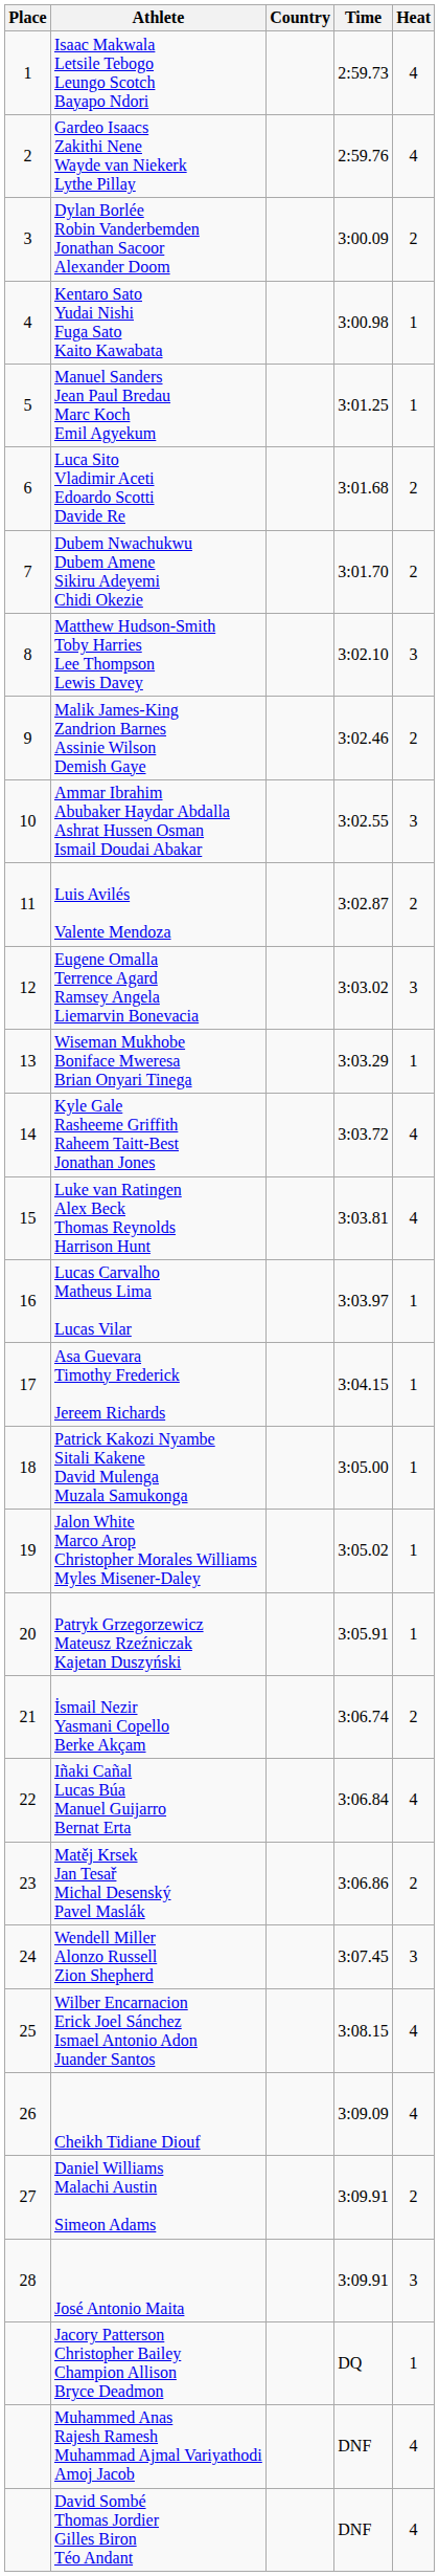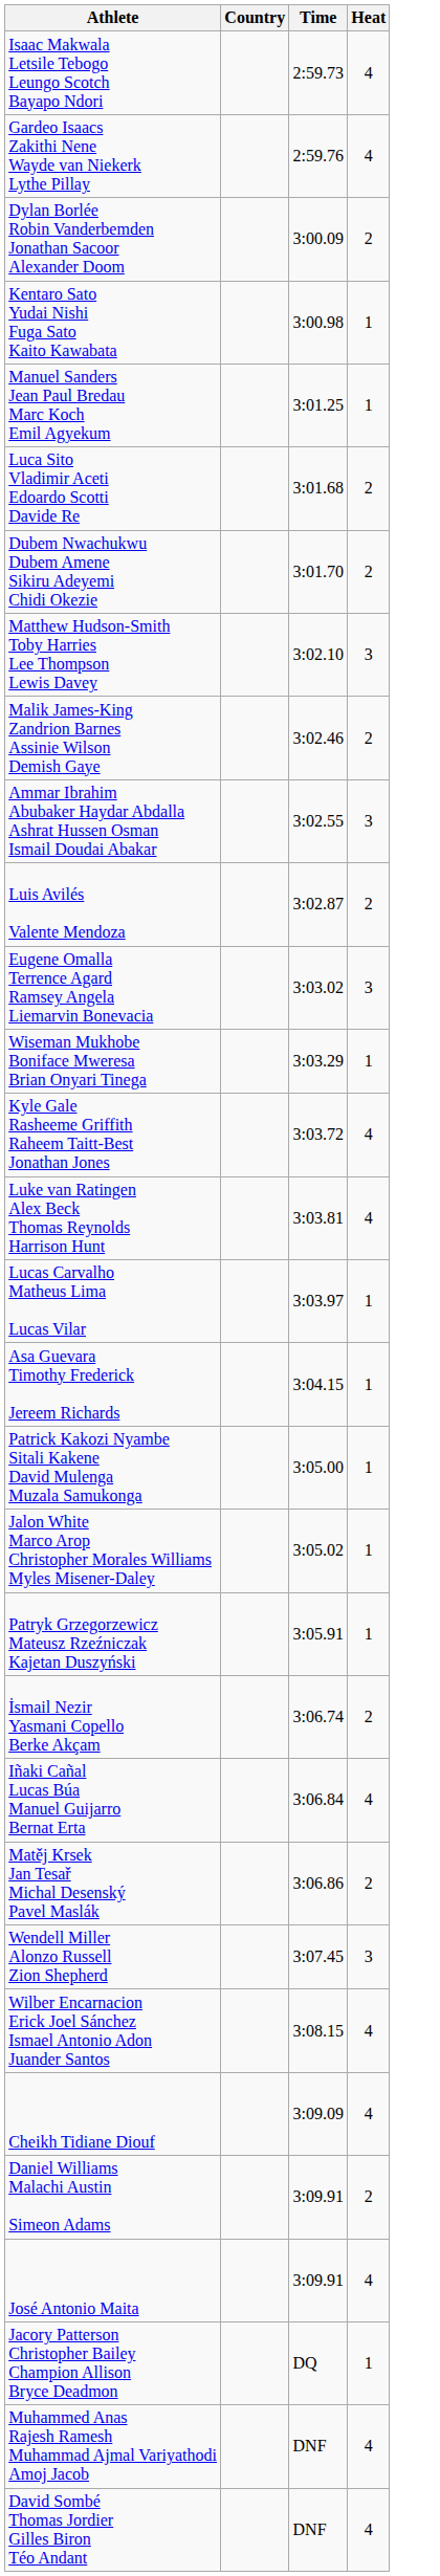- column: Place | 1 | 2 | 3 | 4 | 5 | 6 | 7 | 8 | 9 | 10 | 11 | 12 | 13 | 14 | 15 | 16 | 17 | 18 | 19 | 20 | 21 | 22 | 23 | 24 | 25 | 26 | 27 | 28
José Antonio Maita | Heat: 3 -> 4
